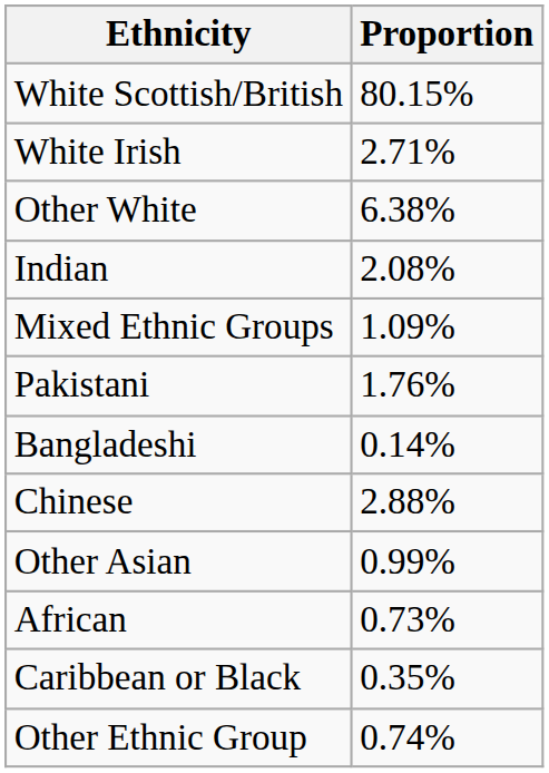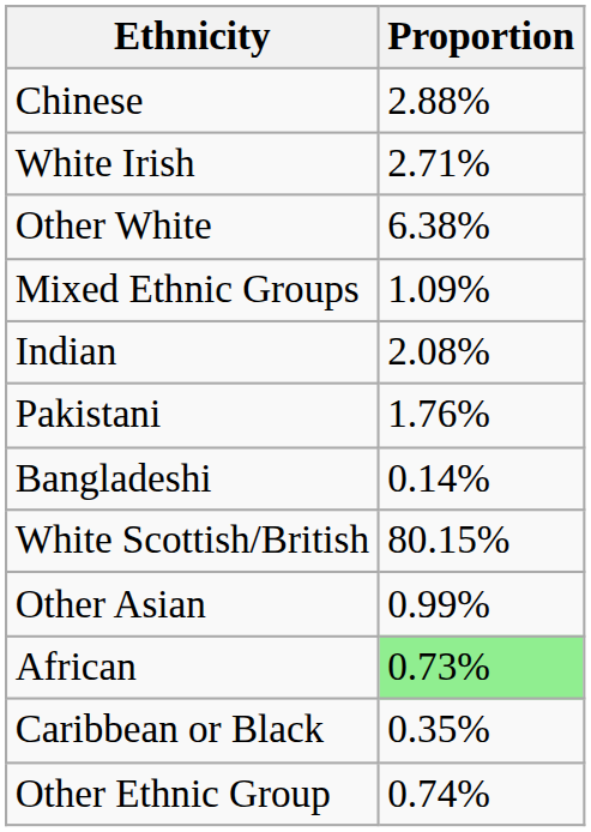rows swapped: White Scottish/British <-> Chinese
rows swapped: Mixed Ethnic Groups <-> Indian
African | Proportion: no background -> lightgreen background
